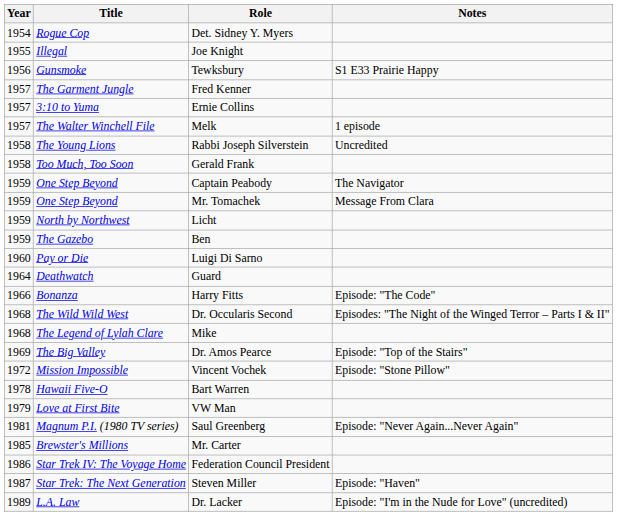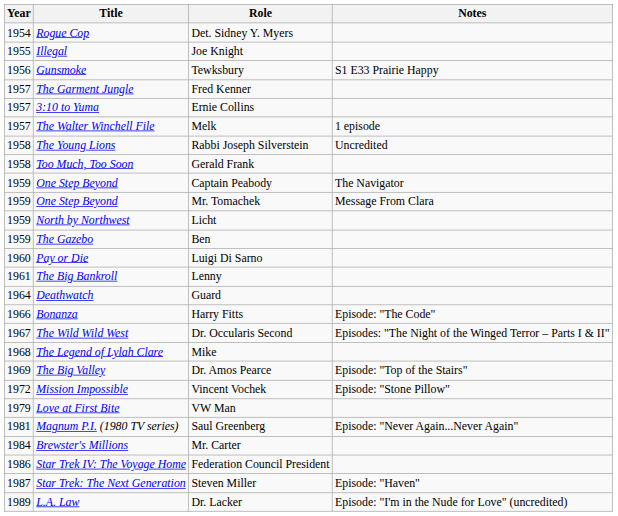+ row: 1961 | The Big Bankroll | Lenny
Dr. Occularis Second | Year: 1968 -> 1967
- row: 1978 | Hawaii Five-O | Bart Warren
Mr. Carter | Year: 1985 -> 1984
